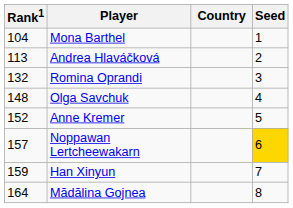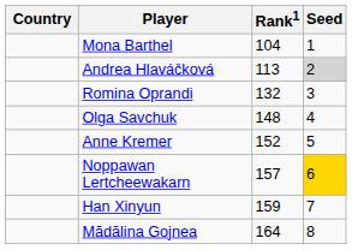columns swapped: Country <-> Rank1
Andrea Hlaváčková | Seed: no background -> lightgrey background
